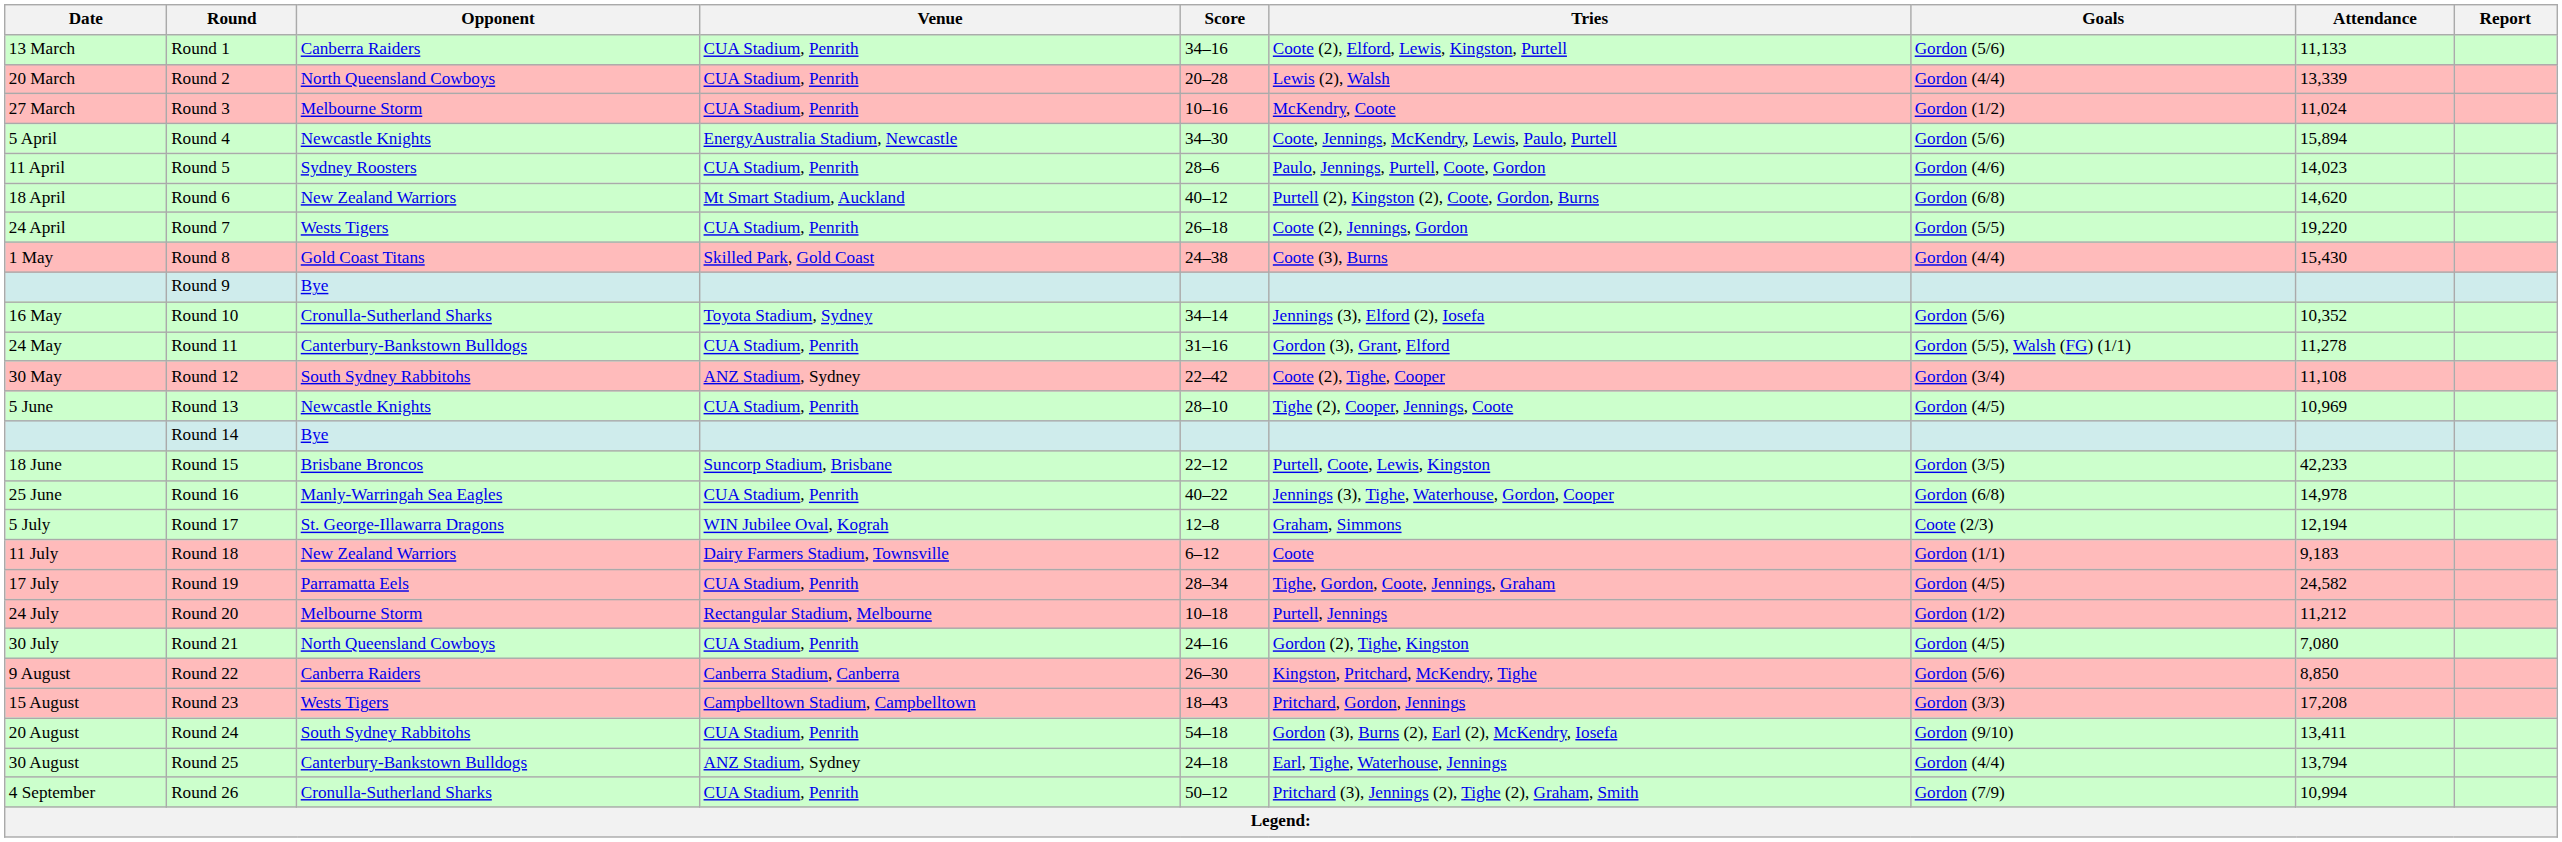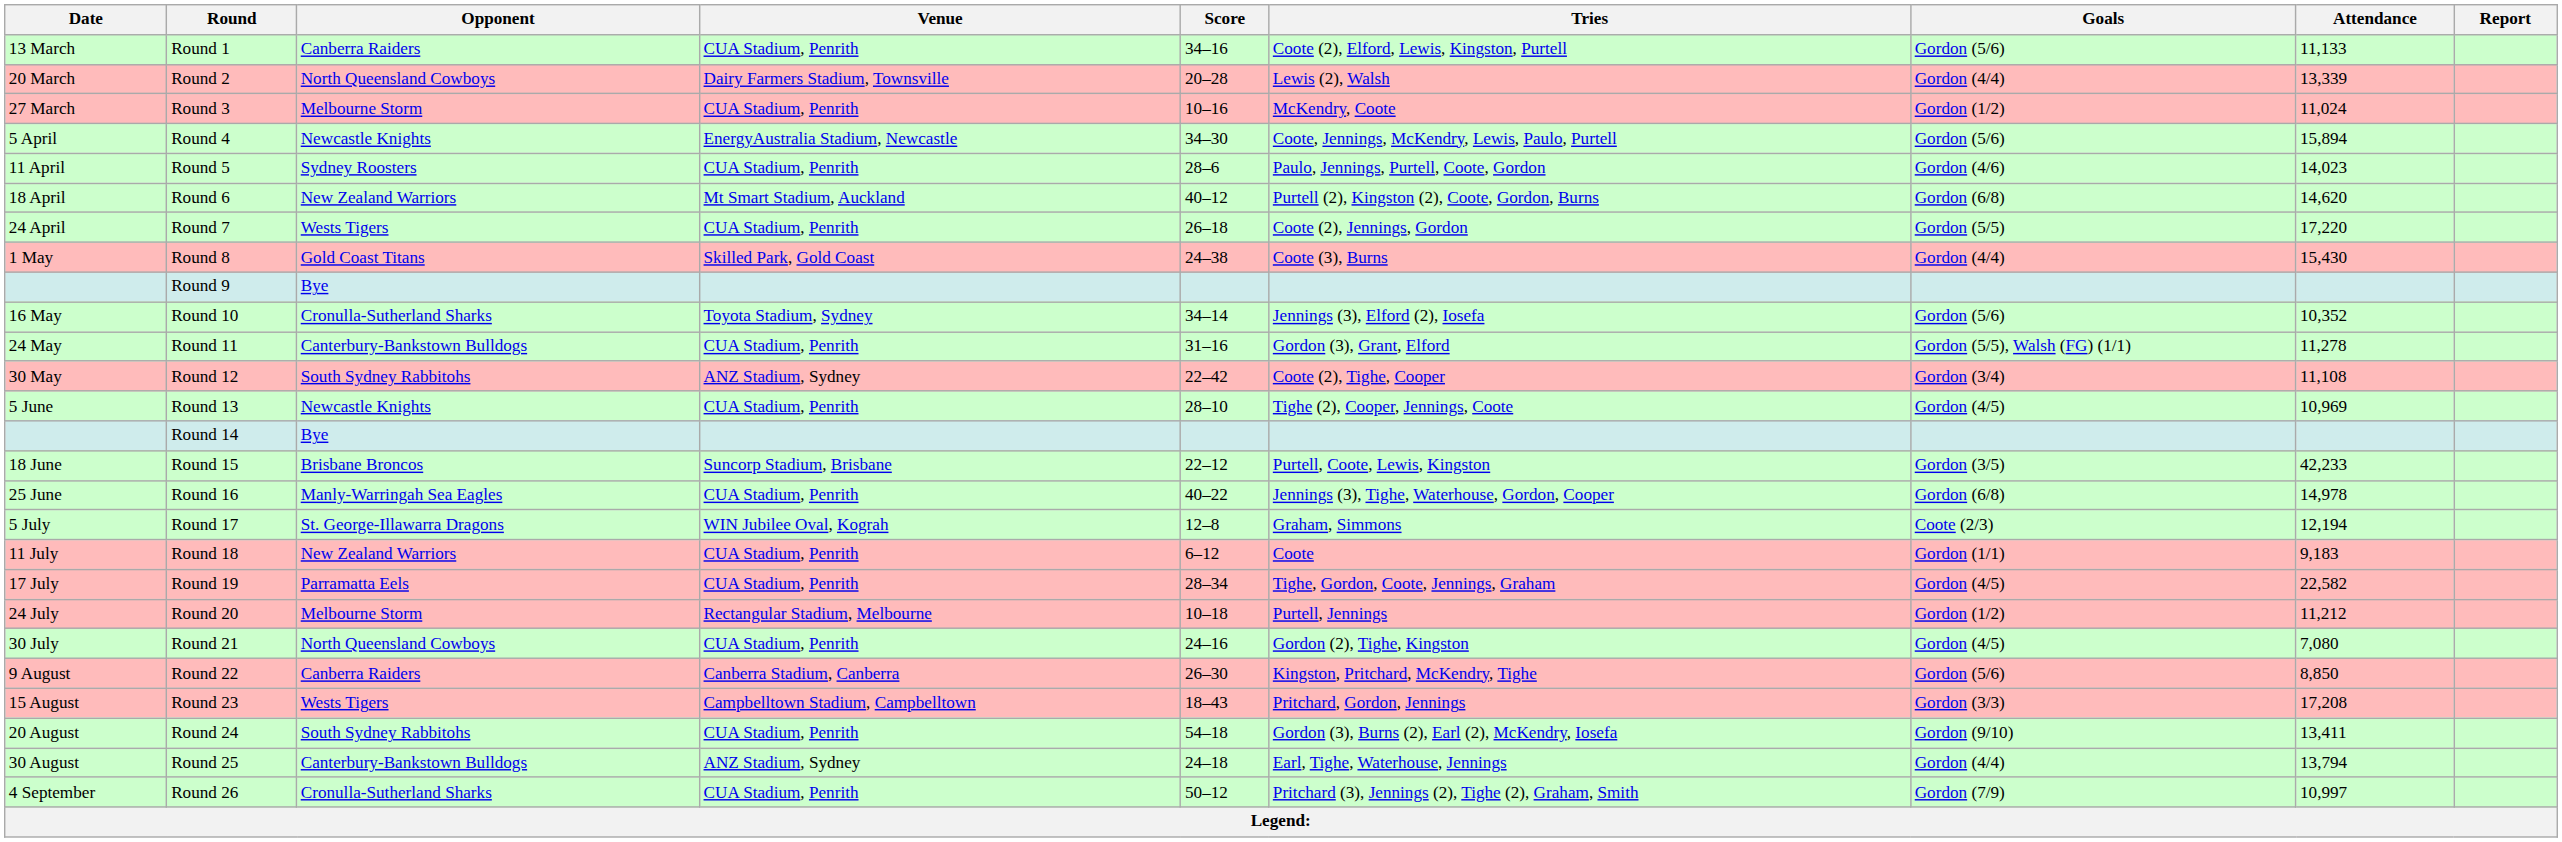Round 2 | Venue: CUA Stadium, Penrith -> Dairy Farmers Stadium, Townsville
Round 7 | Attendance: 19,220 -> 17,220
Round 18 | Venue: Dairy Farmers Stadium, Townsville -> CUA Stadium, Penrith
Round 19 | Attendance: 24,582 -> 22,582
Round 26 | Attendance: 10,994 -> 10,997
